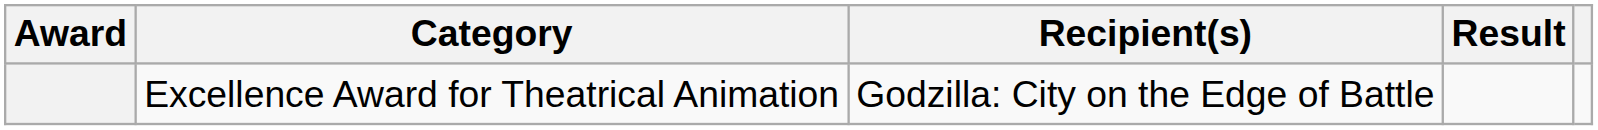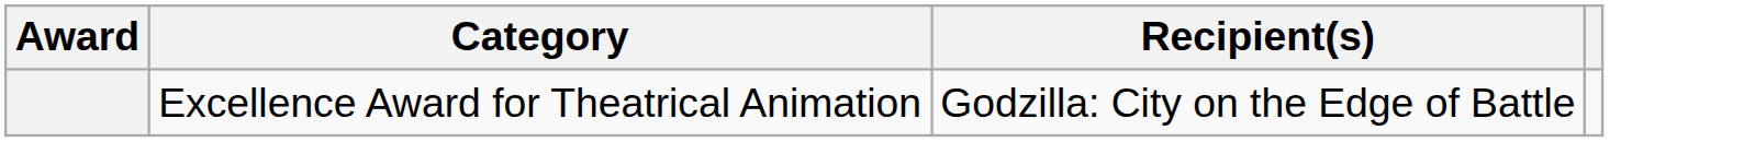- column: Result
